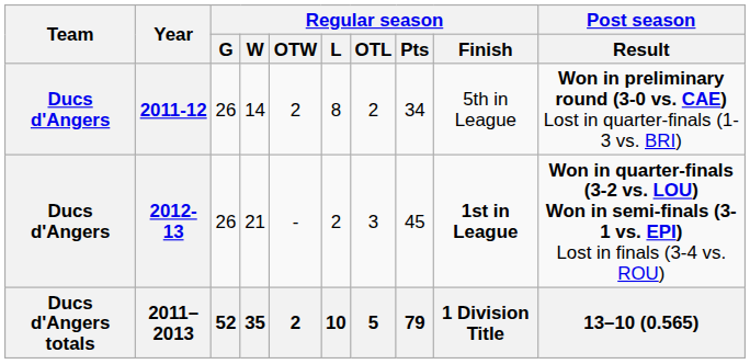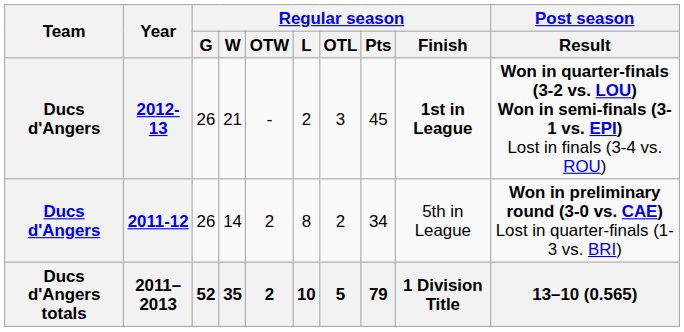rows swapped: 2011-12 <-> 2012-13
